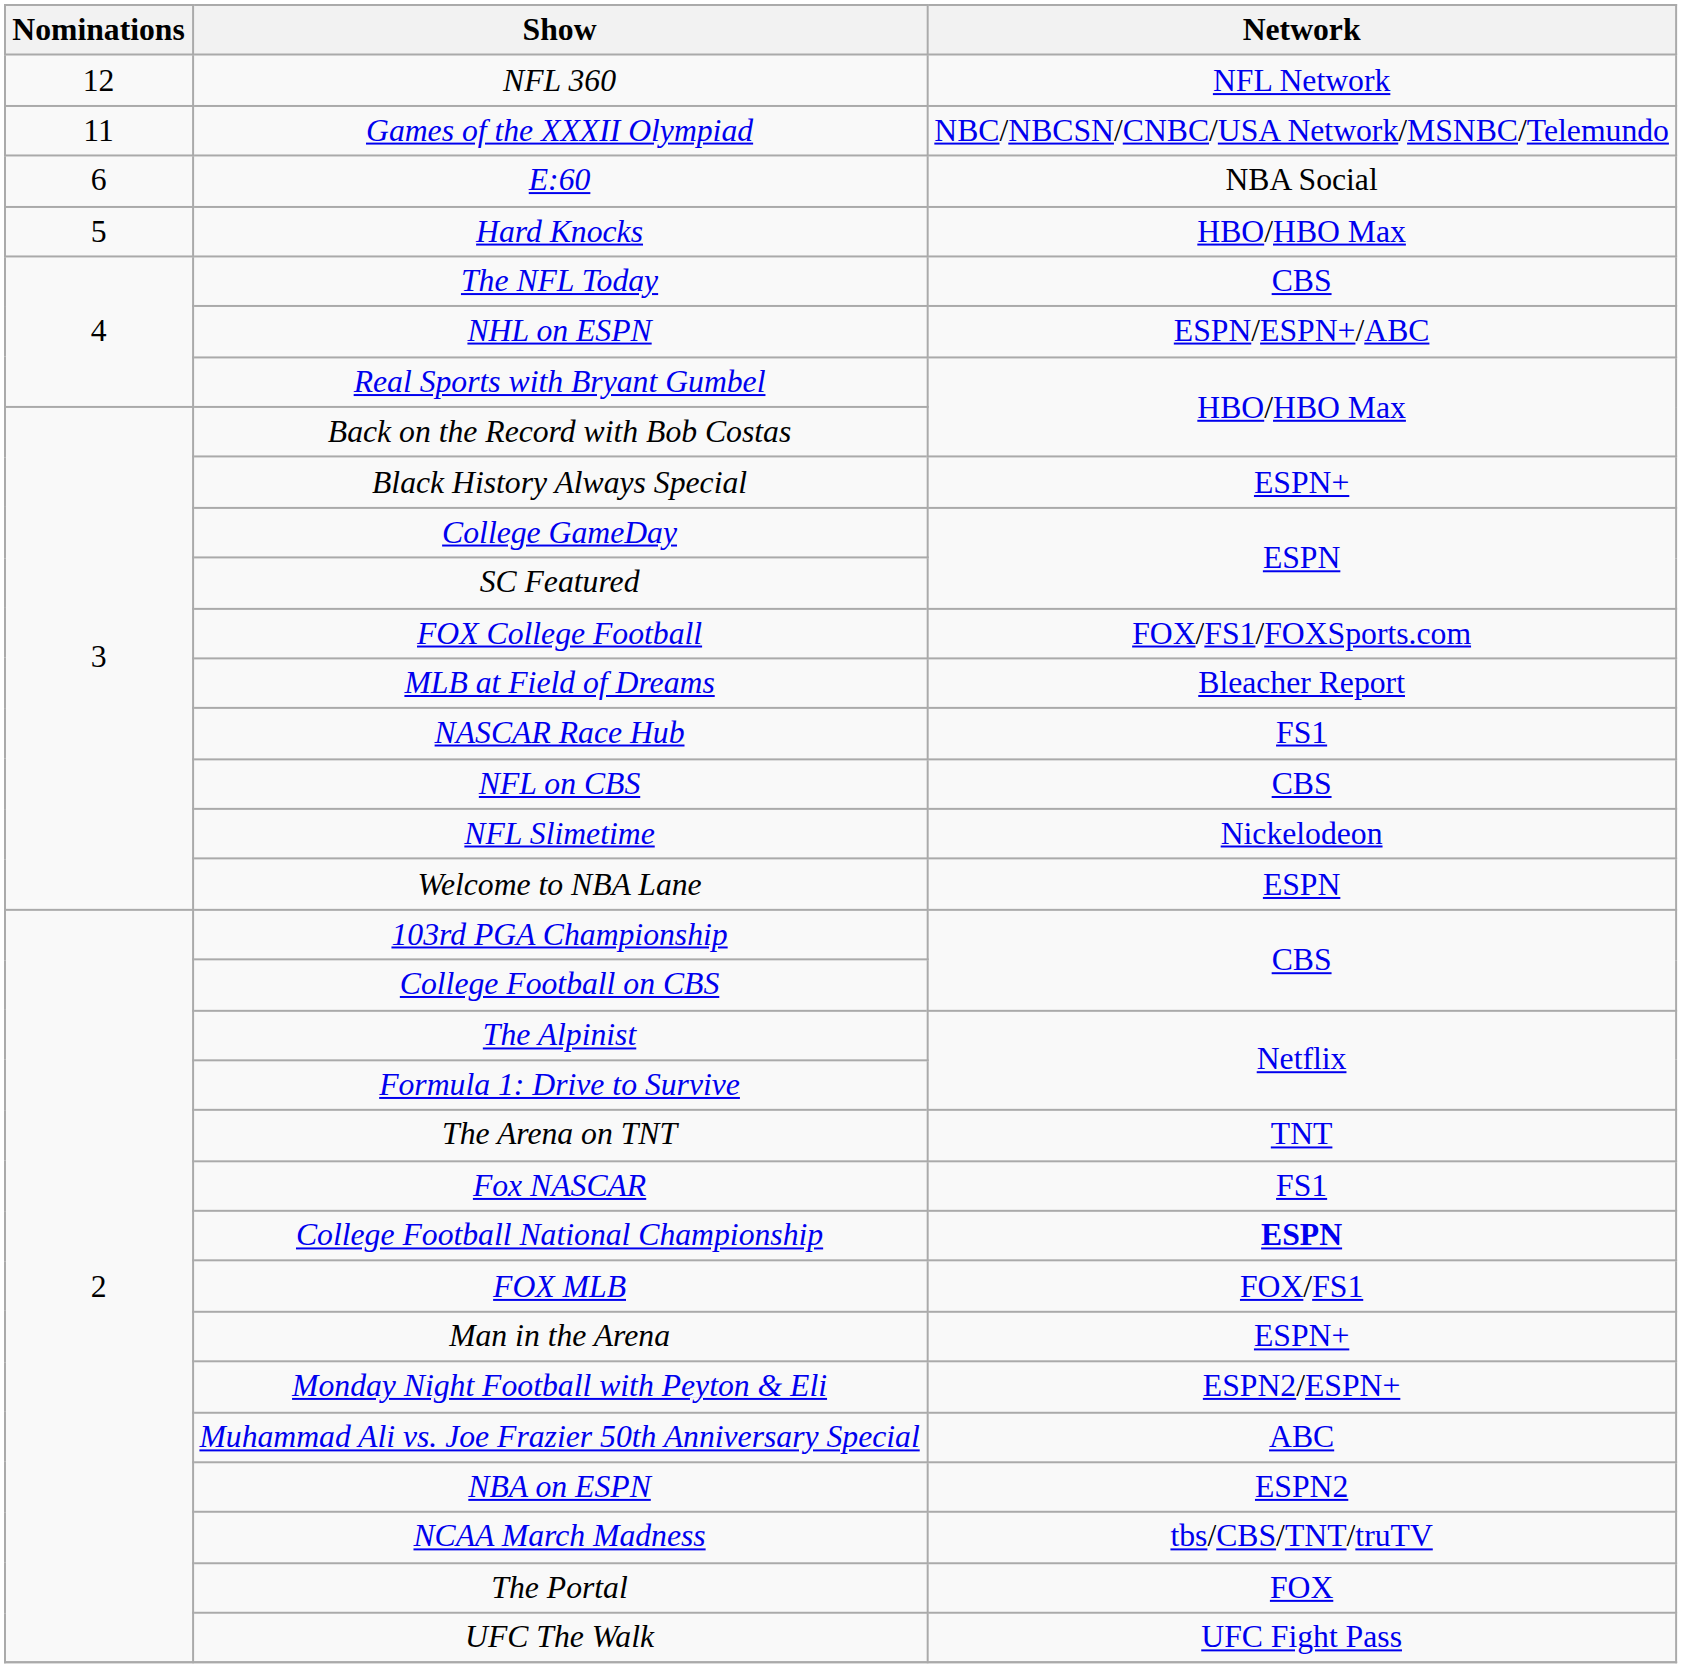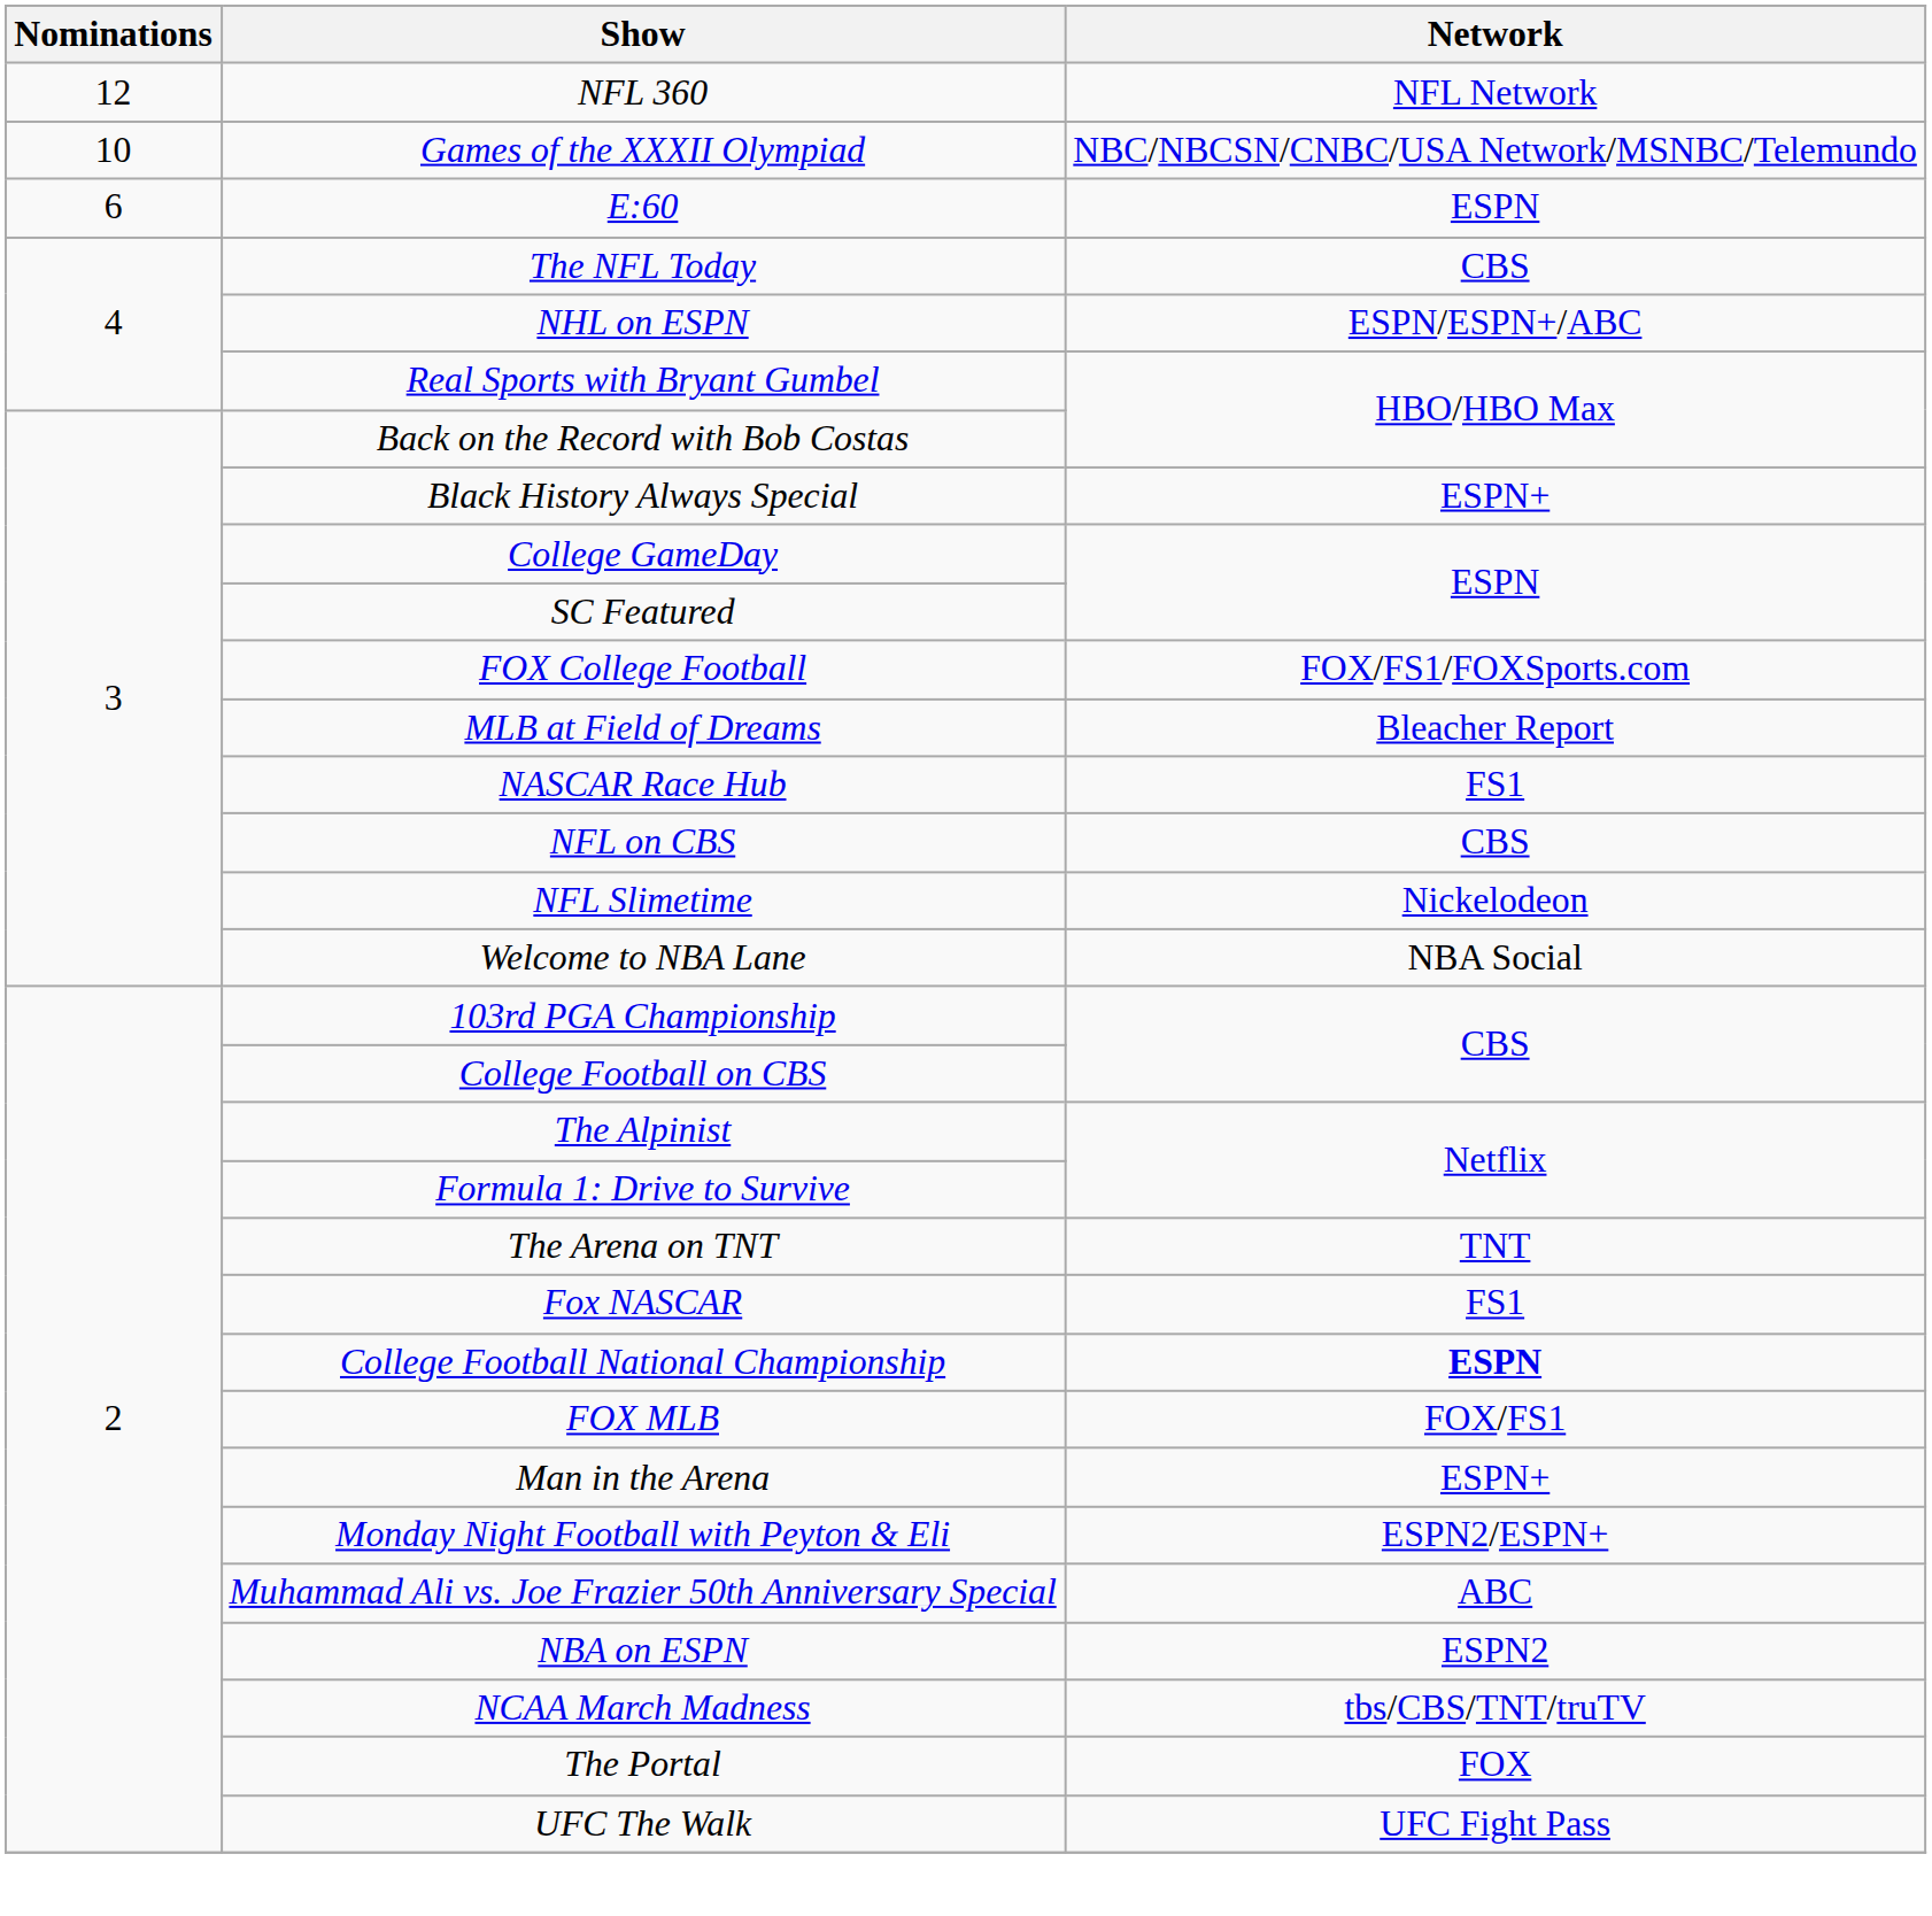Games of the XXXII Olympiad | Nominations: 11 -> 10
E:60 | Network: NBA Social -> ESPN
- row: 5 | Hard Knocks | HBO/HBO Max
Welcome to NBA Lane | Network: ESPN -> NBA Social
